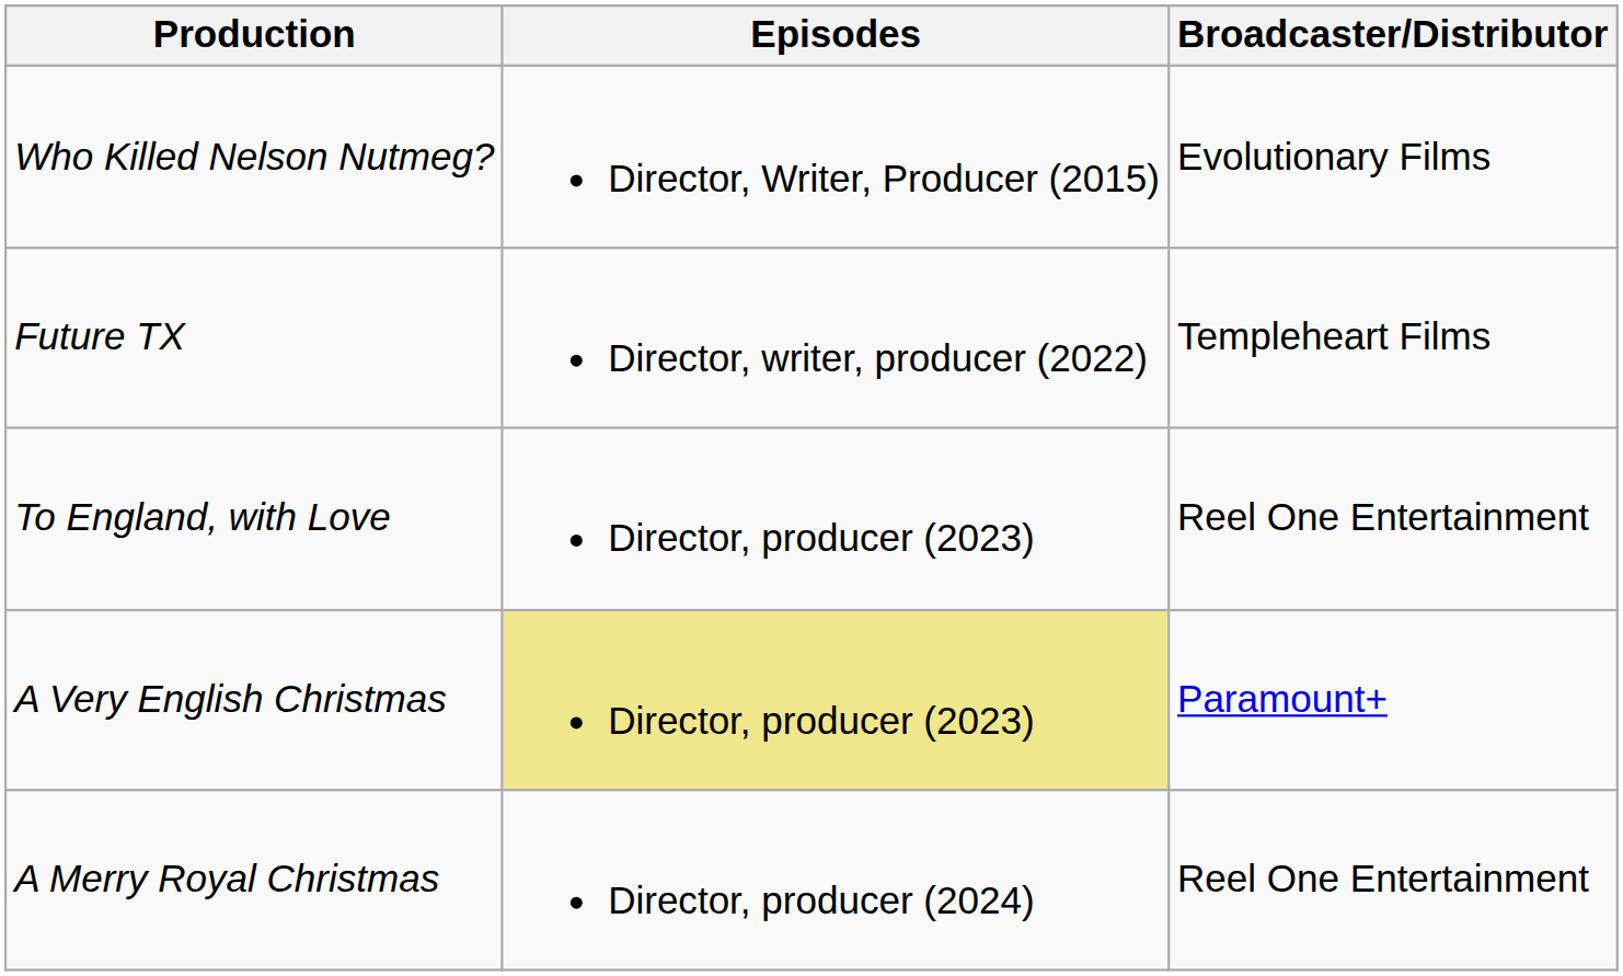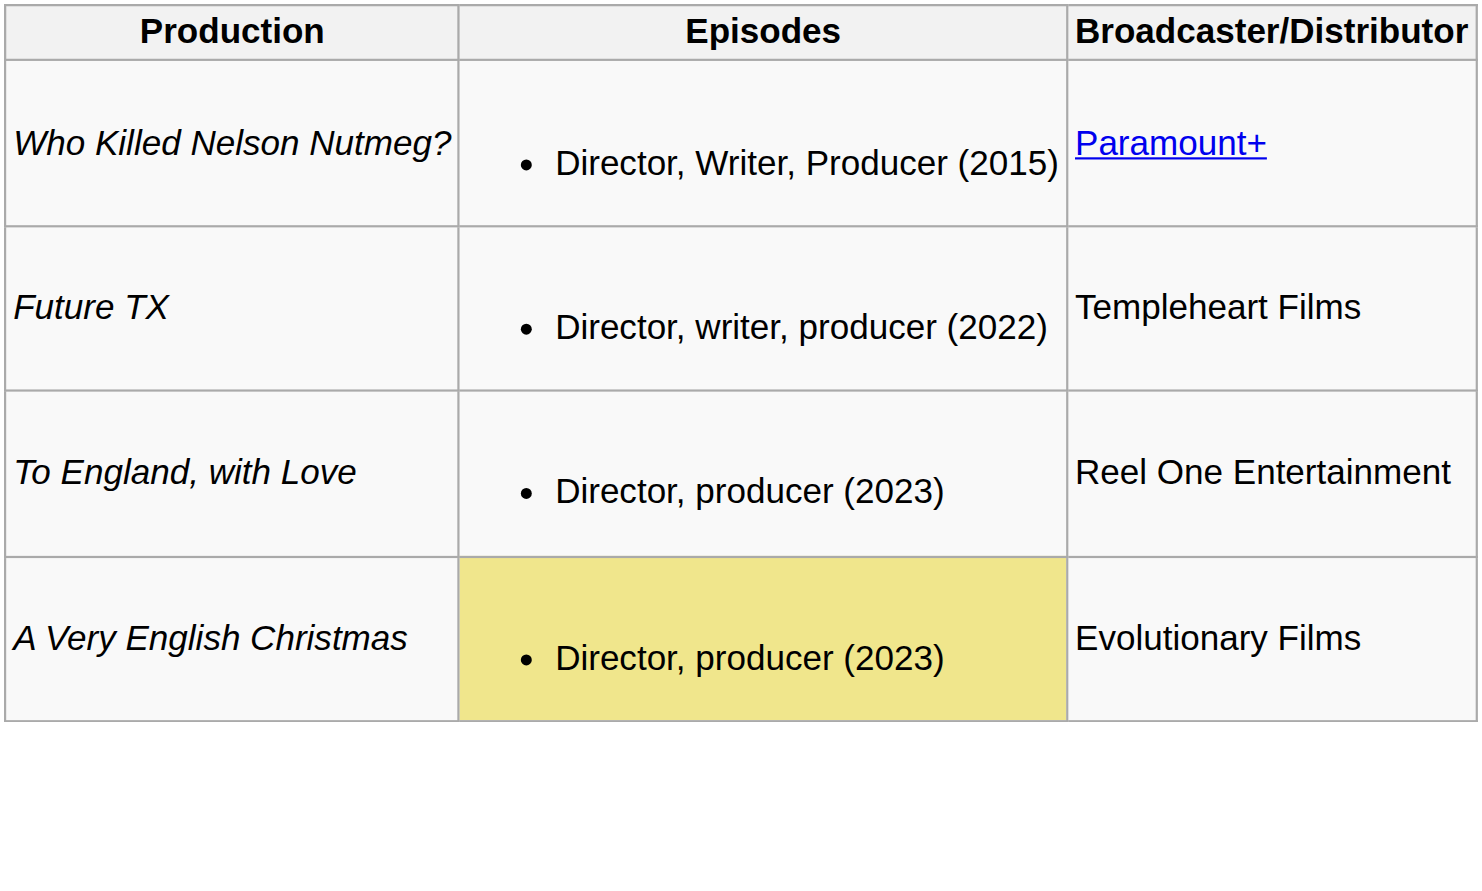Who Killed Nelson Nutmeg? | Broadcaster/Distributor: Evolutionary Films -> Paramount+
A Very English Christmas | Broadcaster/Distributor: Paramount+ -> Evolutionary Films
- row: A Merry Royal Christmas | Director, producer (2024) | Reel One Entertainment
